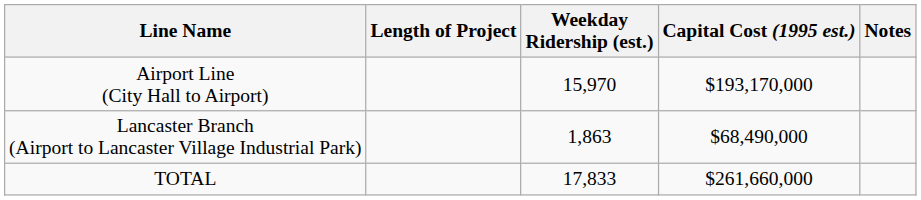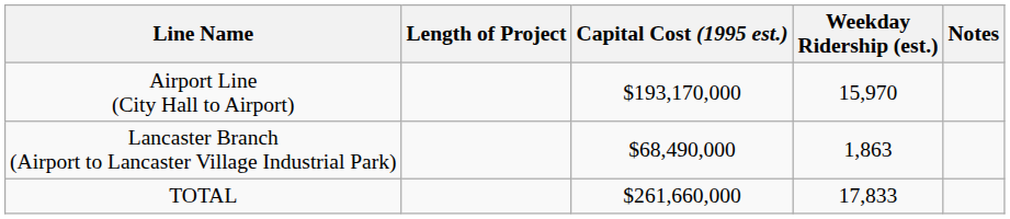columns swapped: Weekday Ridership (est.) <-> Capital Cost (1995 est.)
